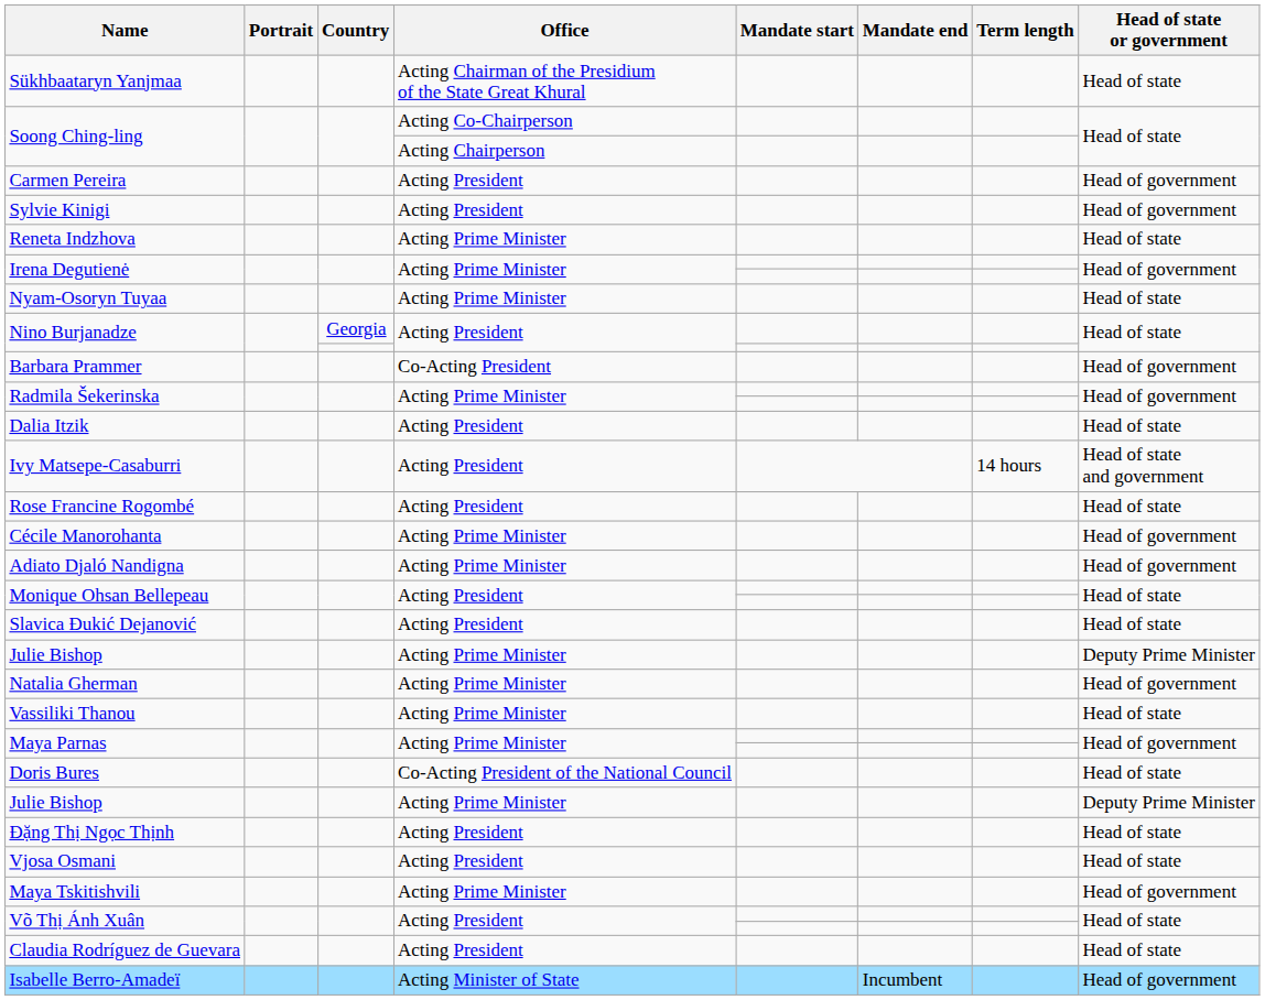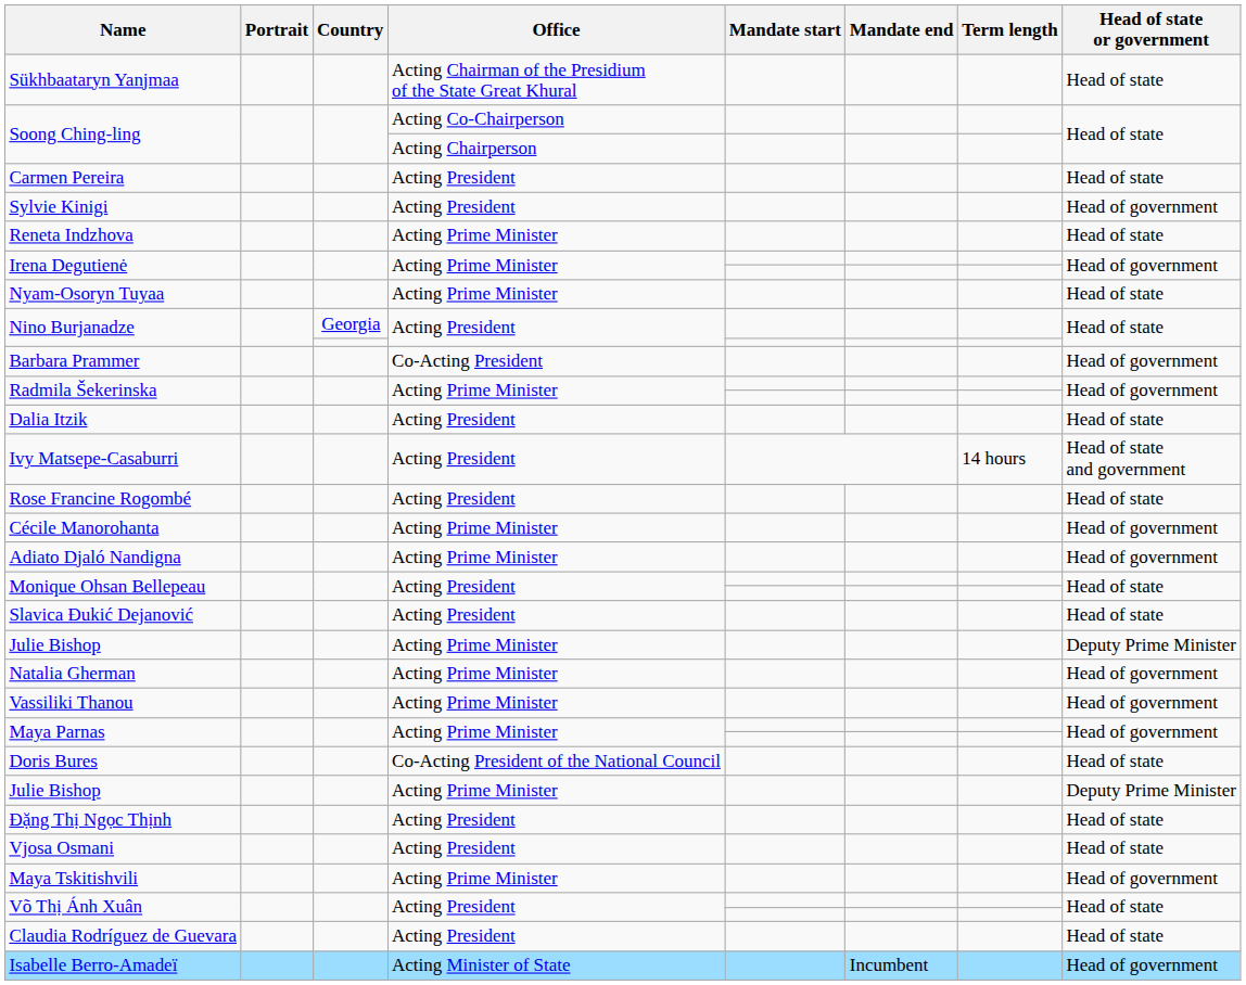Carmen Pereira | Head of state or government: Head of government -> Head of state
Vassiliki Thanou | Head of state or government: Head of state -> Head of government
